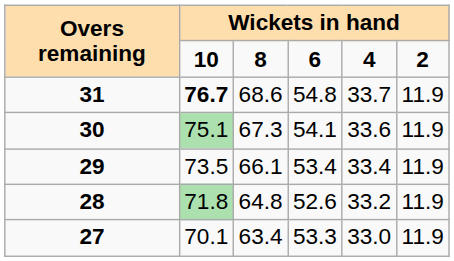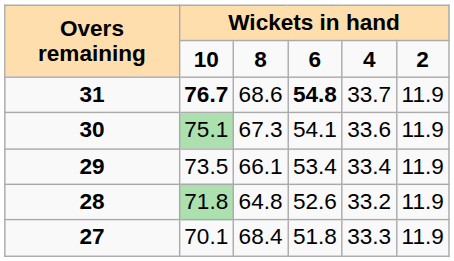31 | column 4: normal -> bold
27 | column 3: 63.4 -> 68.4
27 | column 4: 53.3 -> 51.8
27 | column 5: 33.0 -> 33.3
